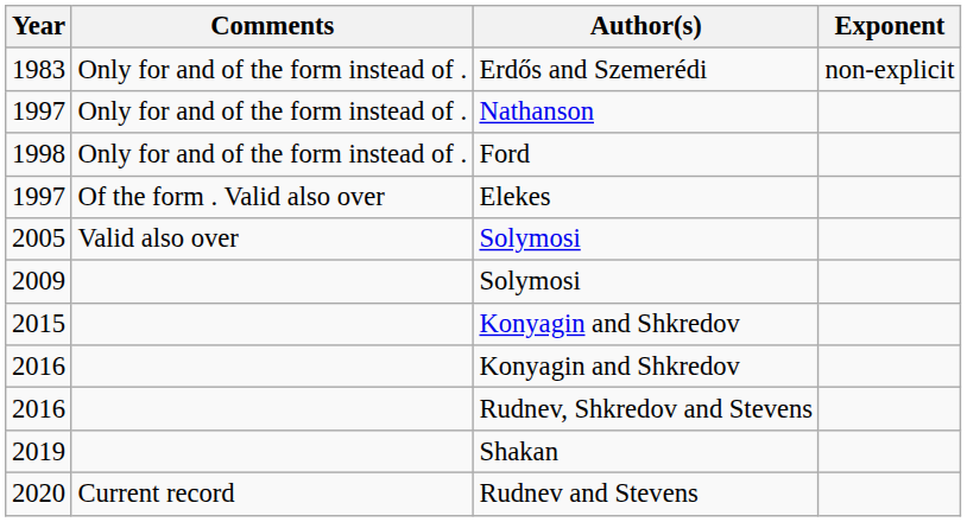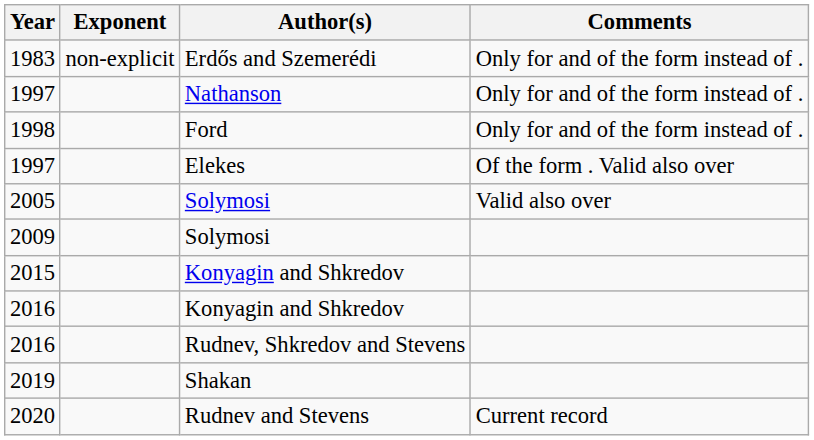columns swapped: Exponent <-> Comments
